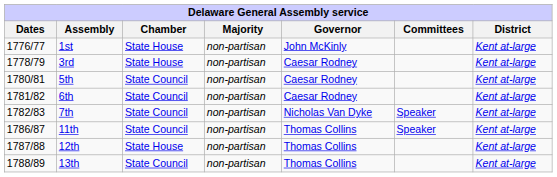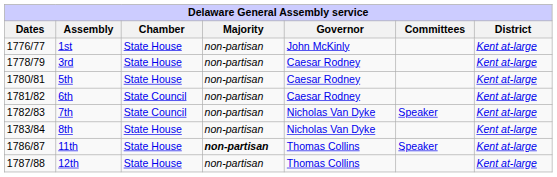5th | Chamber: State Council -> State House
+ row: 1783/84 | 8th | State House | non-partisan | Nicholas Van Dyke | Kent at-large
11th | Chamber: State Council -> State House
11th | Majority: normal -> bold
- row: 1788/89 | 13th | State Council | non-partisan | Thomas Collins | Kent at-large
